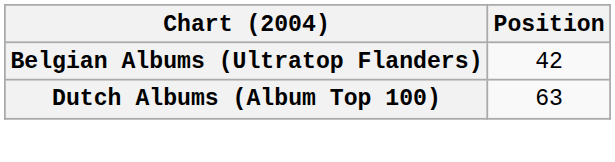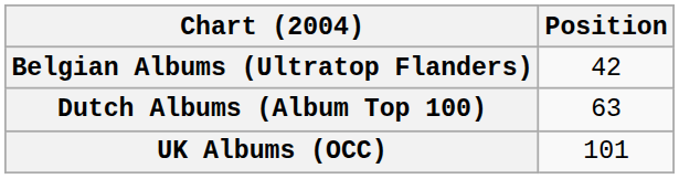+ row: UK Albums (OCC) | 101
